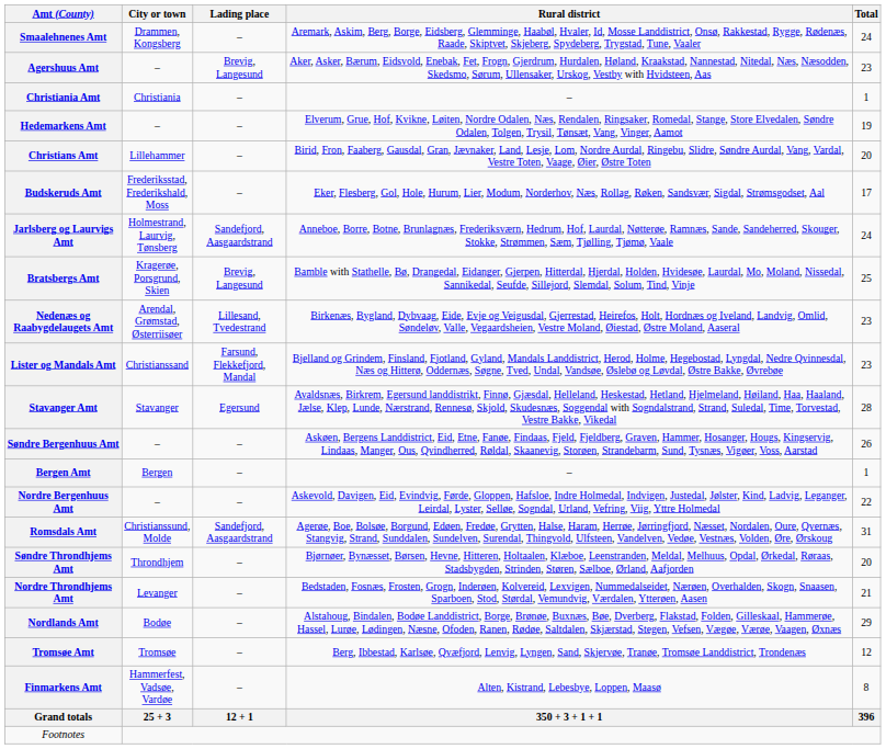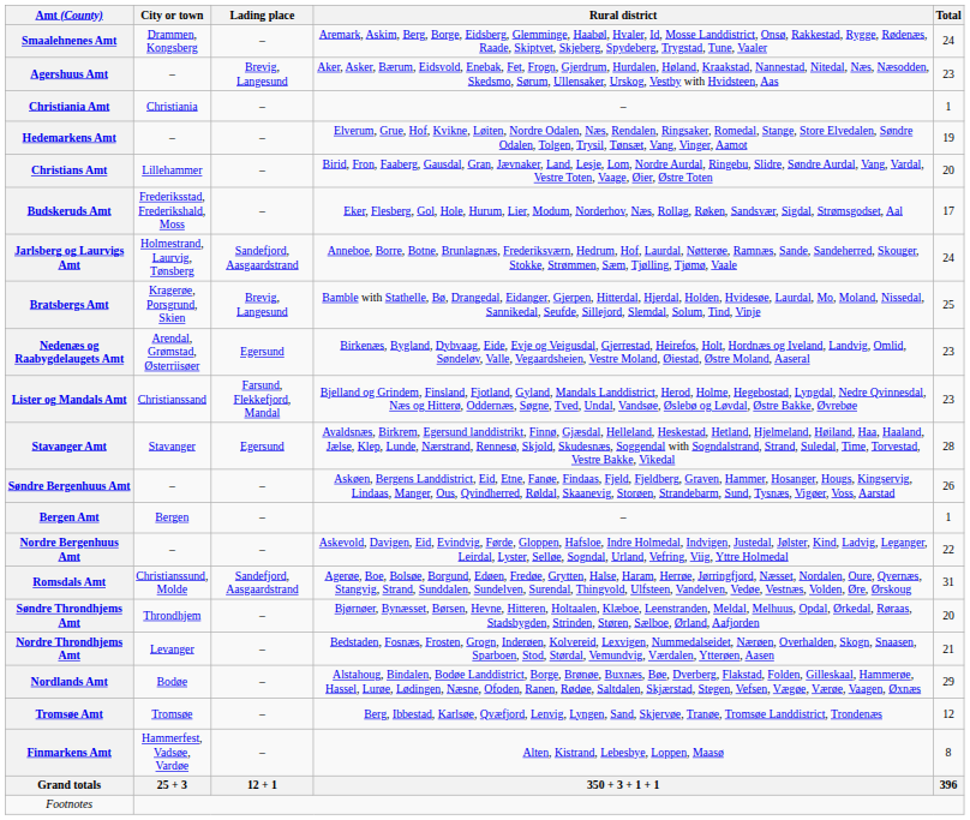Nedenæs og Raabygdelaugets Amt | Lading place: Lillesand, Tvedestrand -> Egersund
